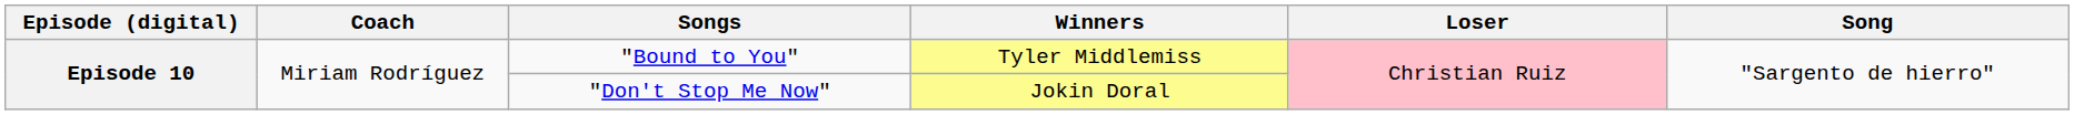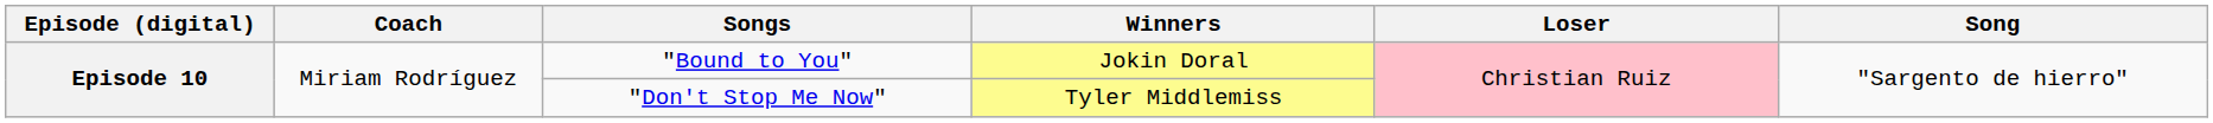"Bound to You" | Winners: Tyler Middlemiss -> Jokin Doral
"Don't Stop Me Now" | Winners: Jokin Doral -> Tyler Middlemiss
